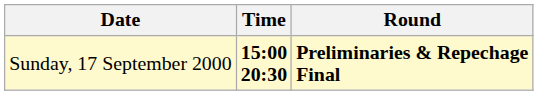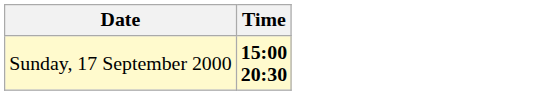- column: Round | Preliminaries & Repechage Final
